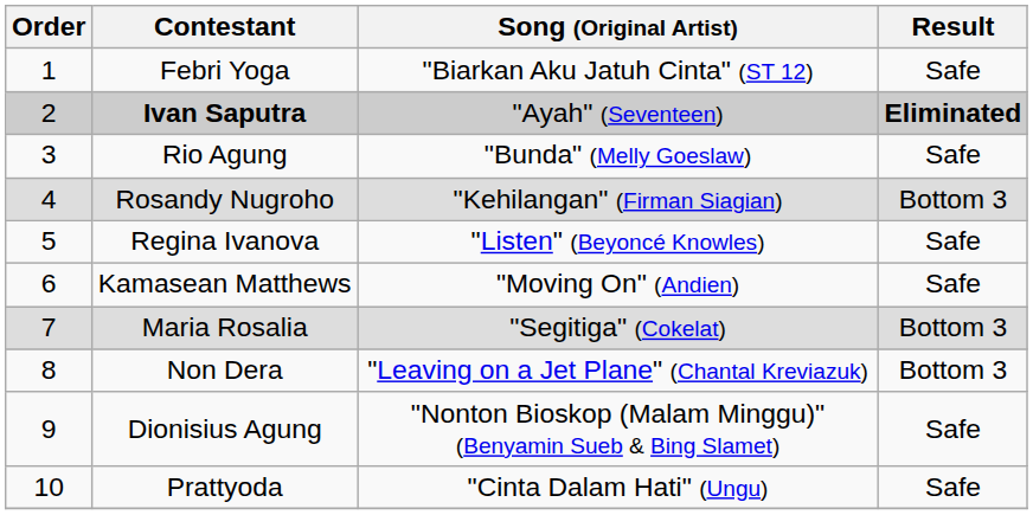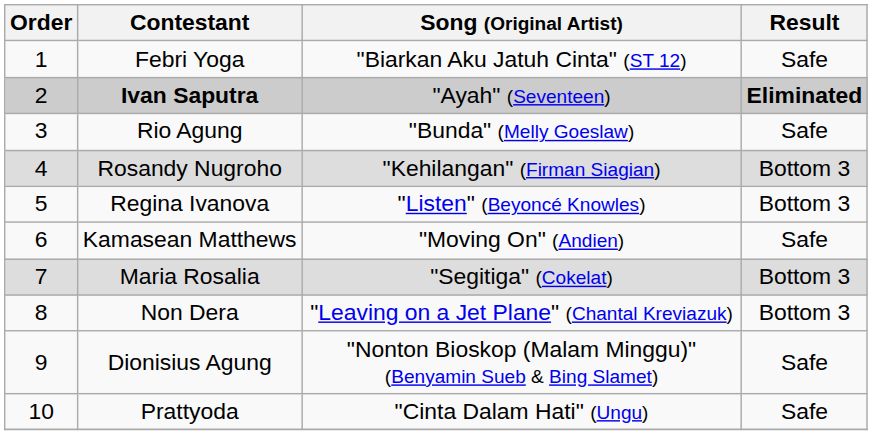Regina Ivanova | Result: Safe -> Bottom 3
